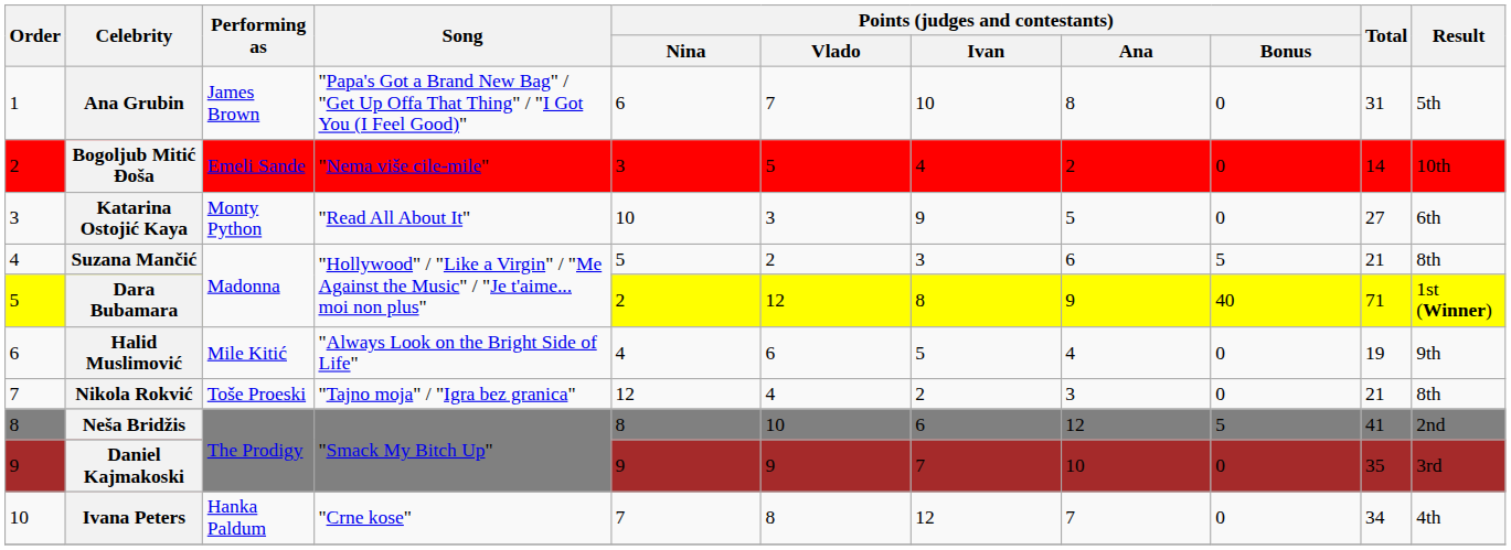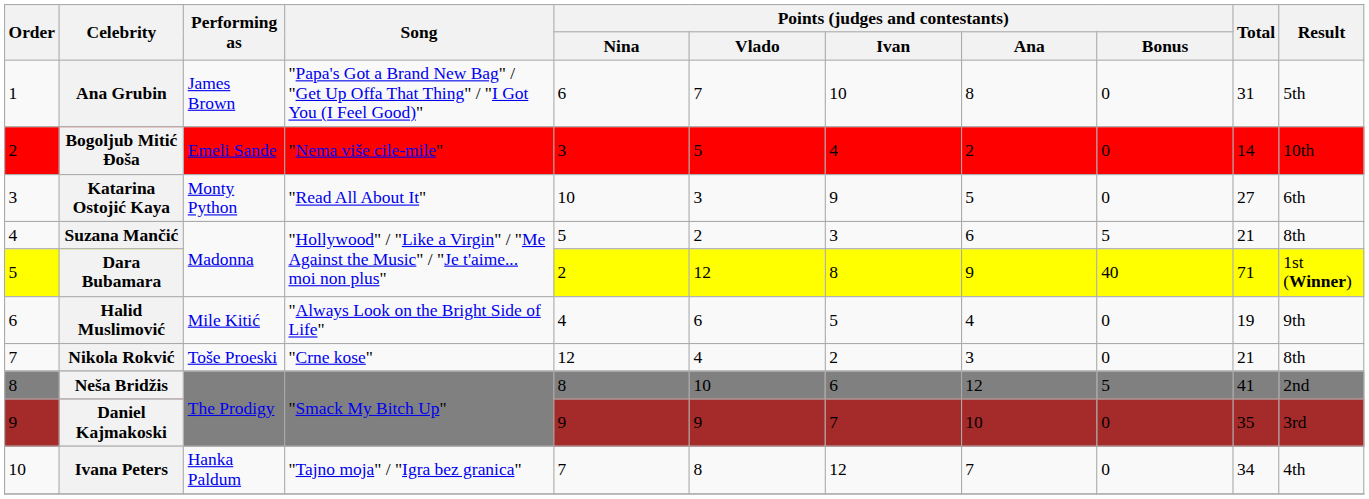Nikola Rokvić | Song: "Tajno moja" / "Igra bez granica" -> "Crne kose"
Ivana Peters | Song: "Crne kose" -> "Tajno moja" / "Igra bez granica"
